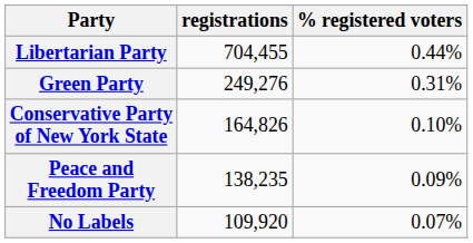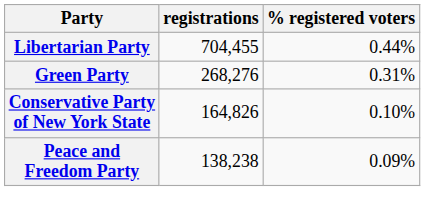Green Party | registrations: 249,276 -> 268,276
Peace and Freedom Party | registrations: 138,235 -> 138,238
- row: No Labels | 109,920 | 0.07%
